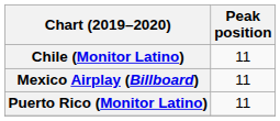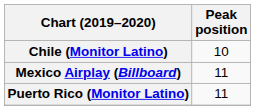Chile (Monitor Latino) | Peak position: 11 -> 10
